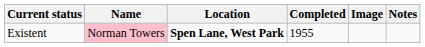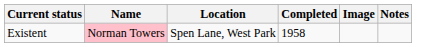Existent | Location: bold -> normal
Existent | Completed: 1955 -> 1958
